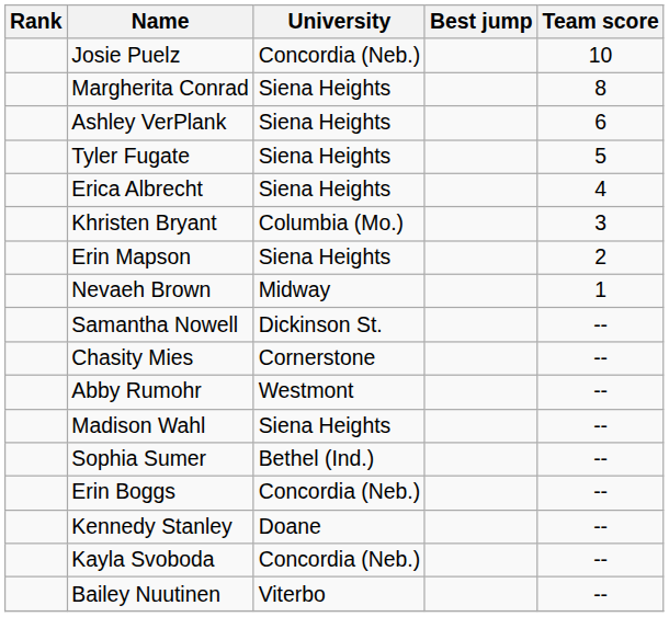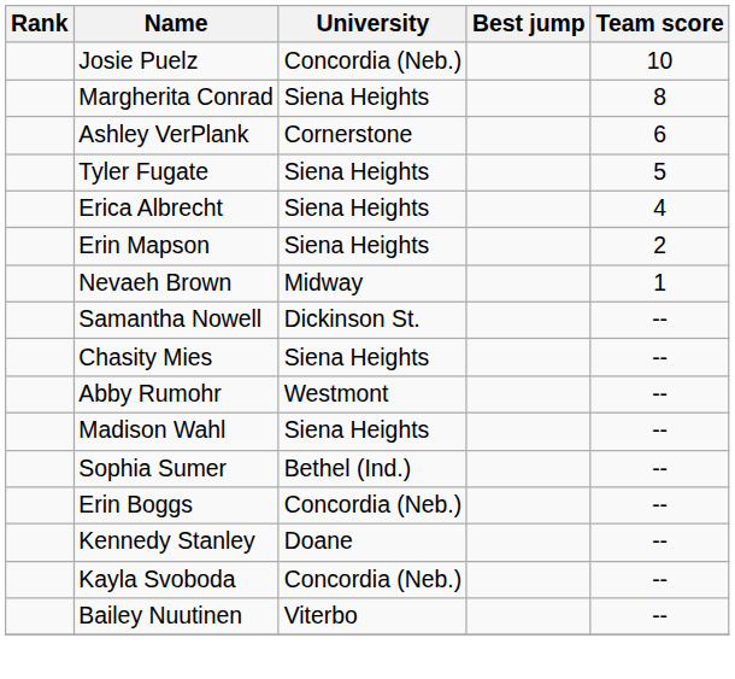Ashley VerPlank | University: Siena Heights -> Cornerstone
- row: Khristen Bryant | Columbia (Mo.) | 3
Chasity Mies | University: Cornerstone -> Siena Heights
